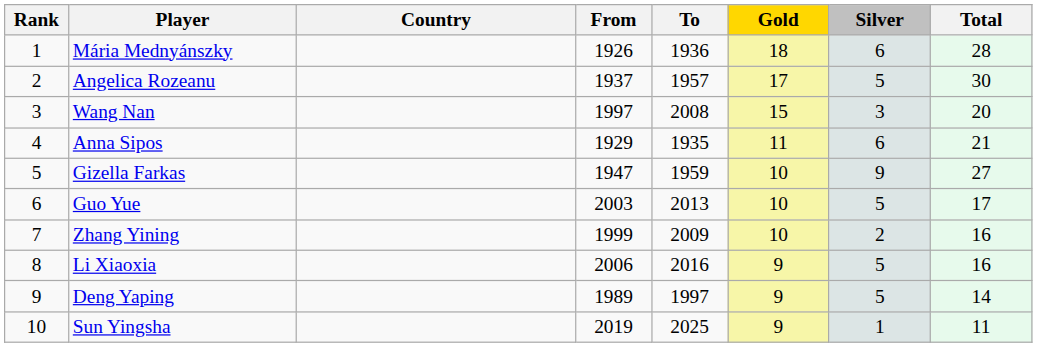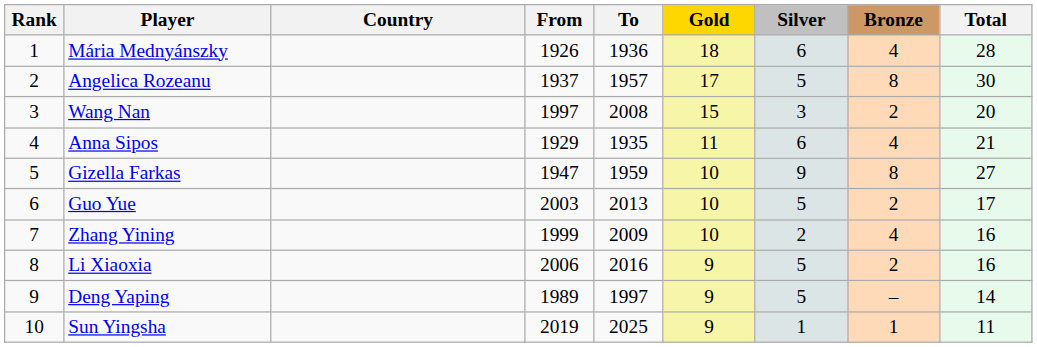+ column: Bronze | 4 | 8 | 2 | 4 | 8 | 2 | 4 | 2 | – | 1
